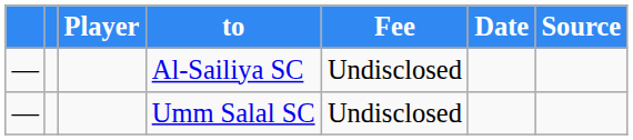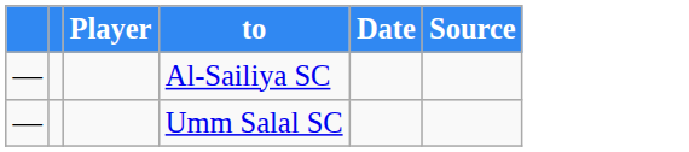- column: Fee | Undisclosed | Undisclosed
